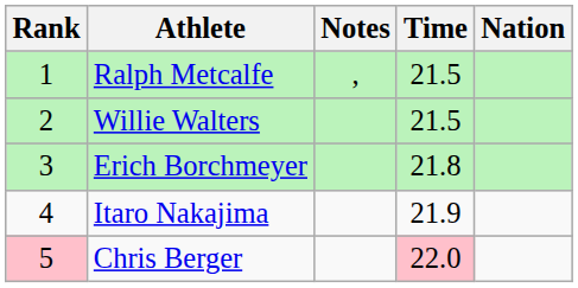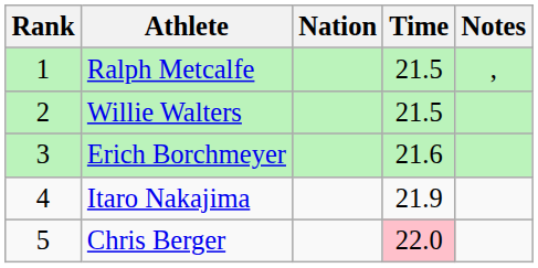columns swapped: Nation <-> Notes
Erich Borchmeyer | Time: 21.8 -> 21.6
Chris Berger | Rank: pink background -> no background
